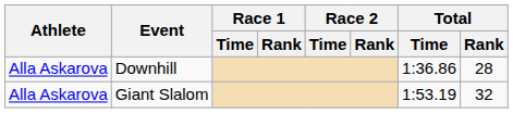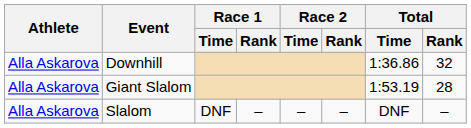Downhill | Total / Rank: 28 -> 32
Giant Slalom | Total / Rank: 32 -> 28
+ row: Alla Askarova | Slalom | DNF | – | – | – | DNF | –
